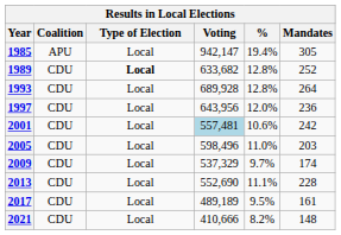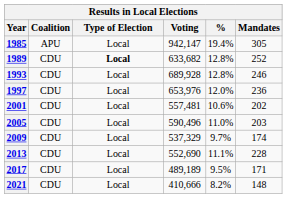1993 | Mandates: 264 -> 246
1997 | Voting: 643,956 -> 653,976
2001 | Voting: lightblue background -> no background
2001 | Mandates: 242 -> 202
2005 | Voting: 598,496 -> 590,496
2017 | Mandates: 161 -> 171
